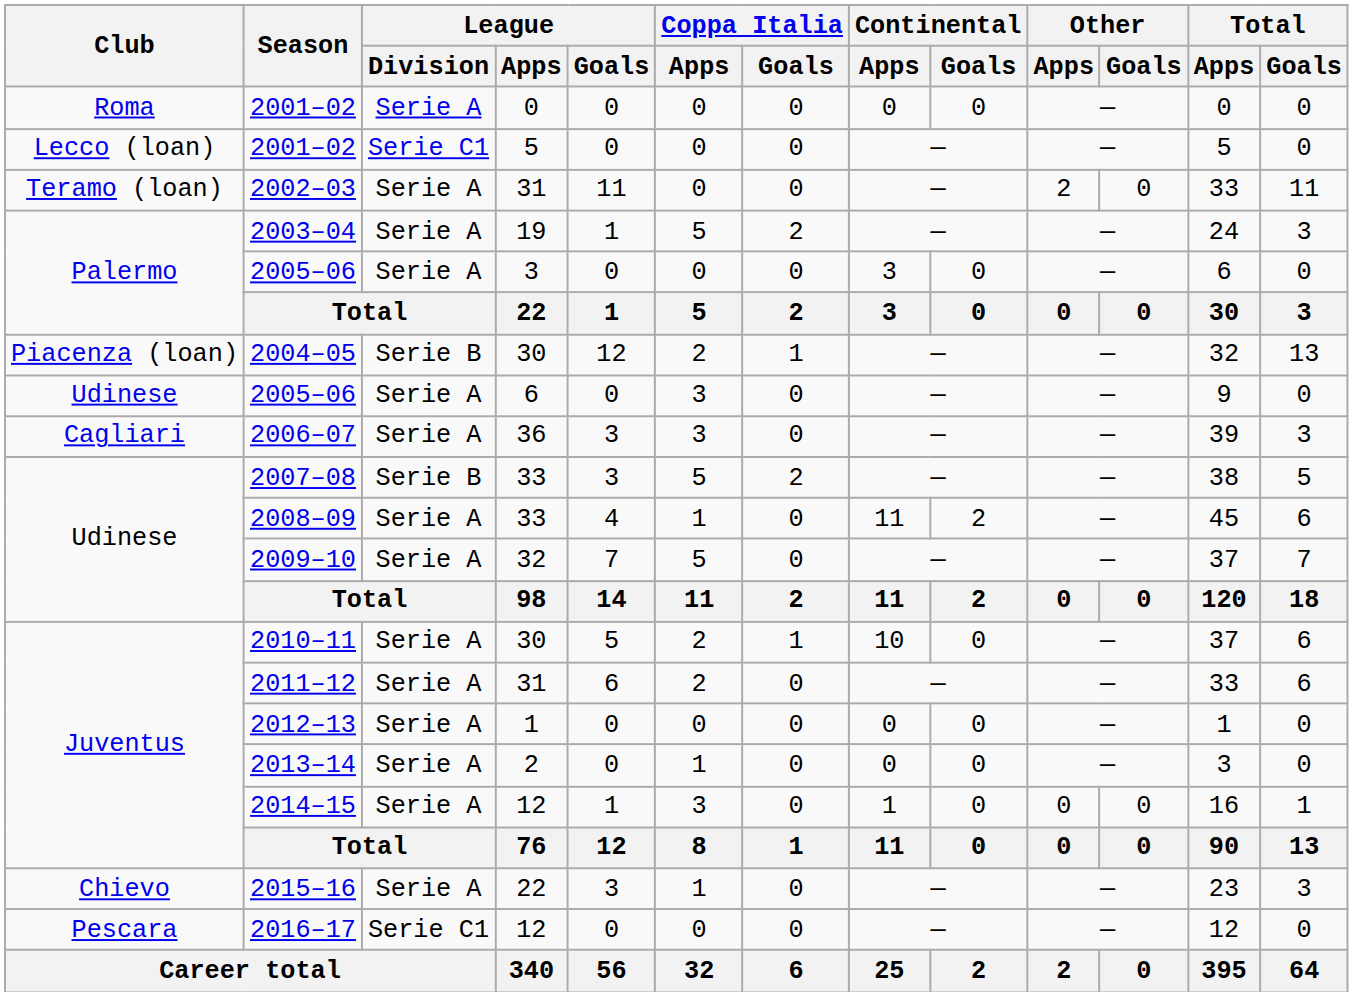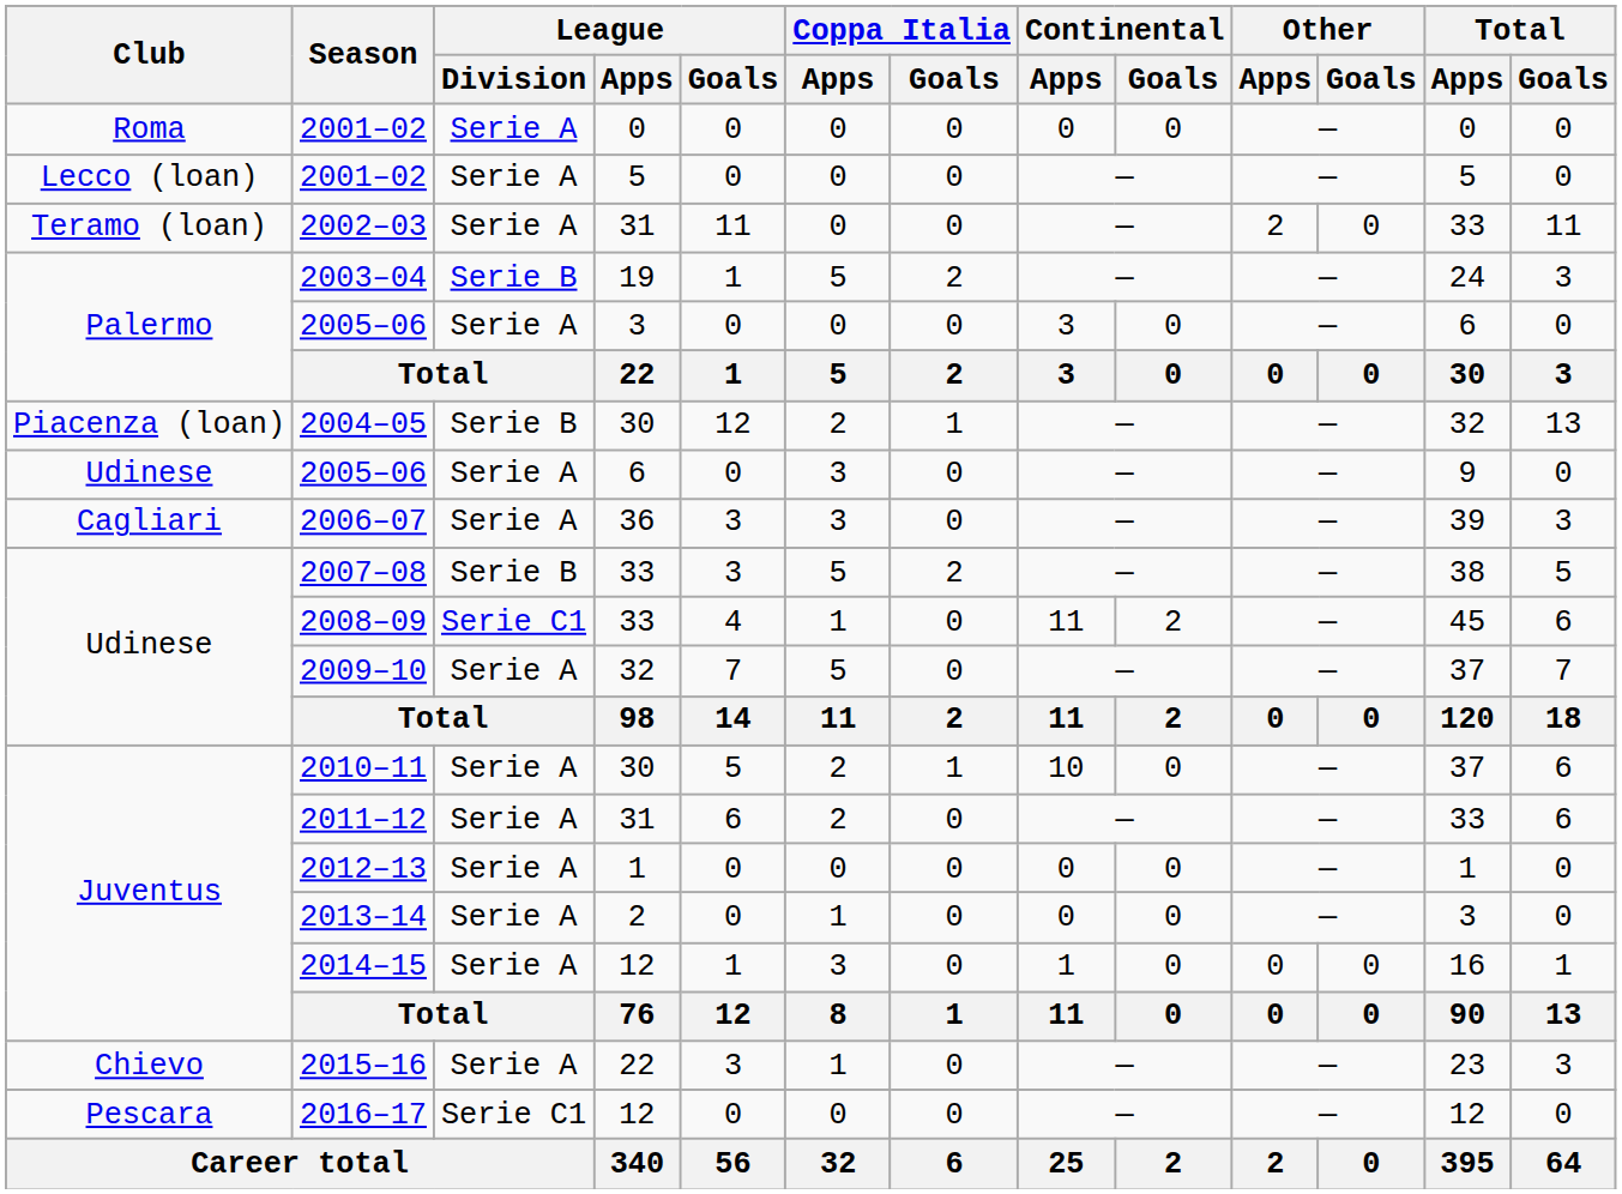2001–02 / 5 | League / Division: Serie C1 -> Serie A
2003–04 | League / Division: Serie A -> Serie B
2008–09 | League / Division: Serie A -> Serie C1
